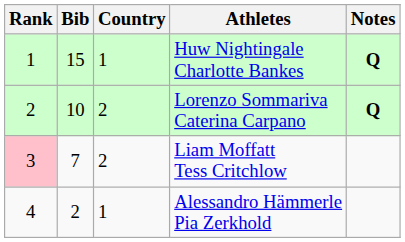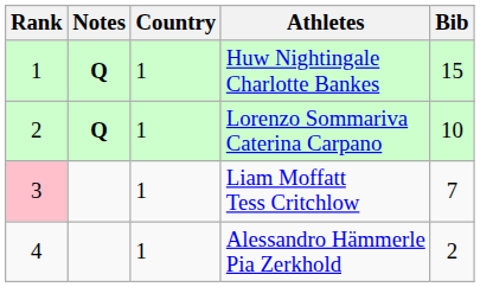columns swapped: Bib <-> Notes
Lorenzo Sommariva Caterina Carpano | Country: 2 -> 1
Liam Moffatt Tess Critchlow | Country: 2 -> 1
